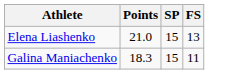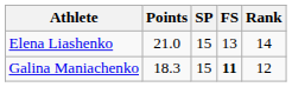+ column: Rank | 14 | 12
Galina Maniachenko | FS: normal -> bold
